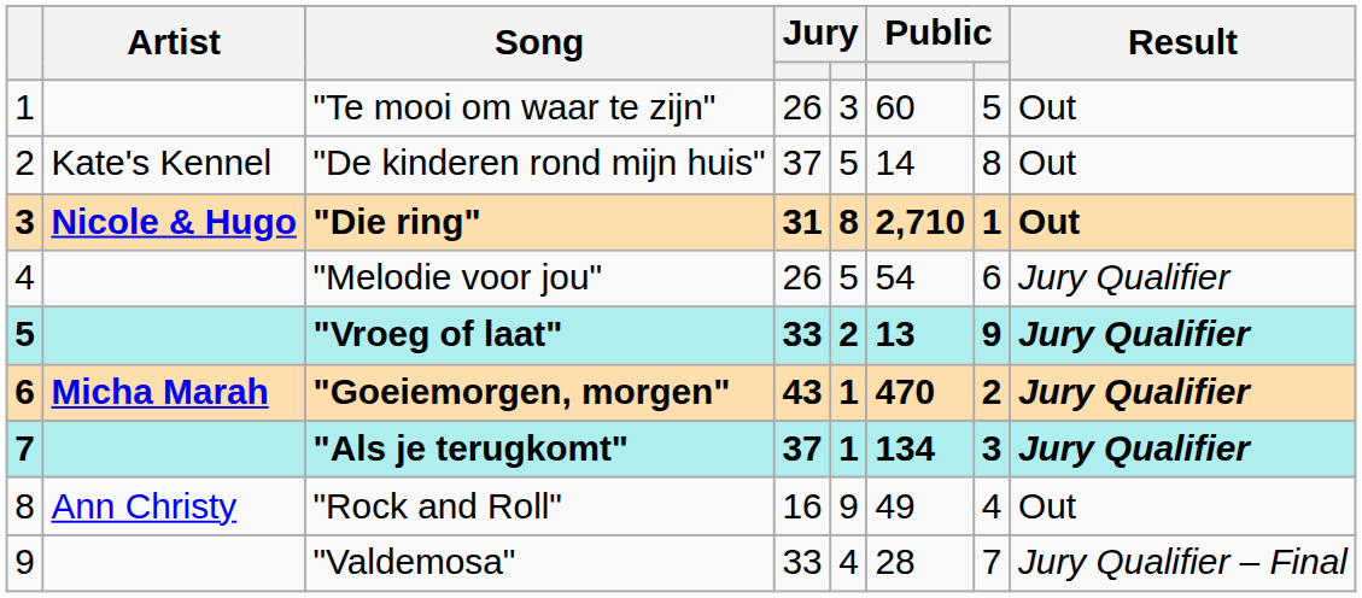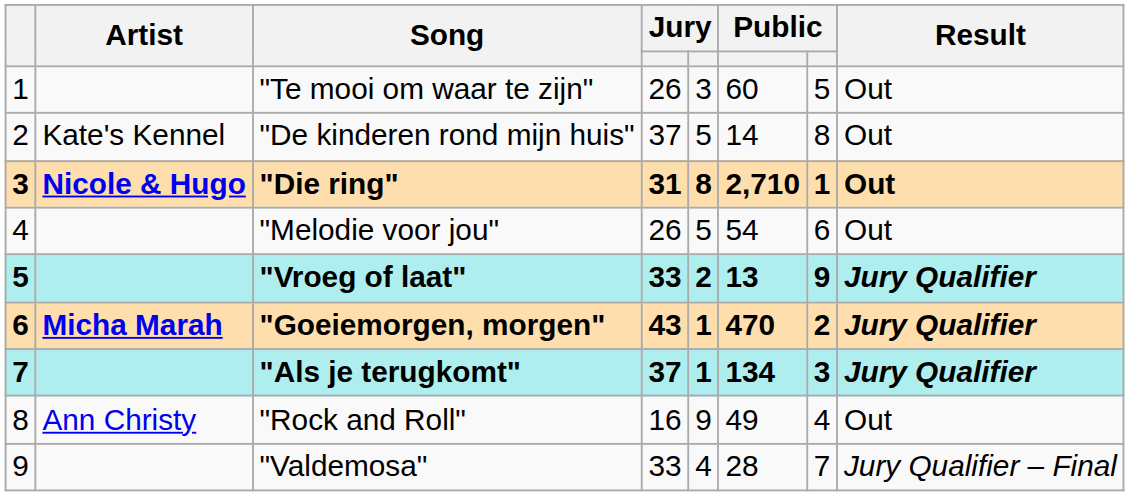"Melodie voor jou" | Result: Jury Qualifier -> Out
